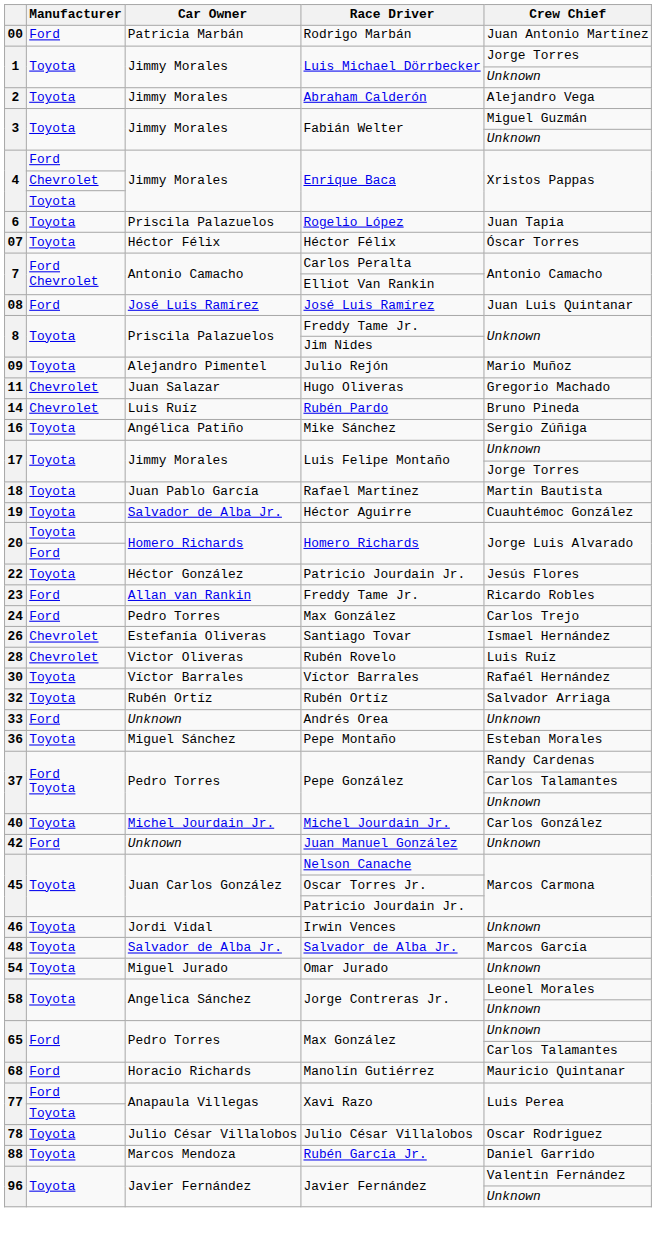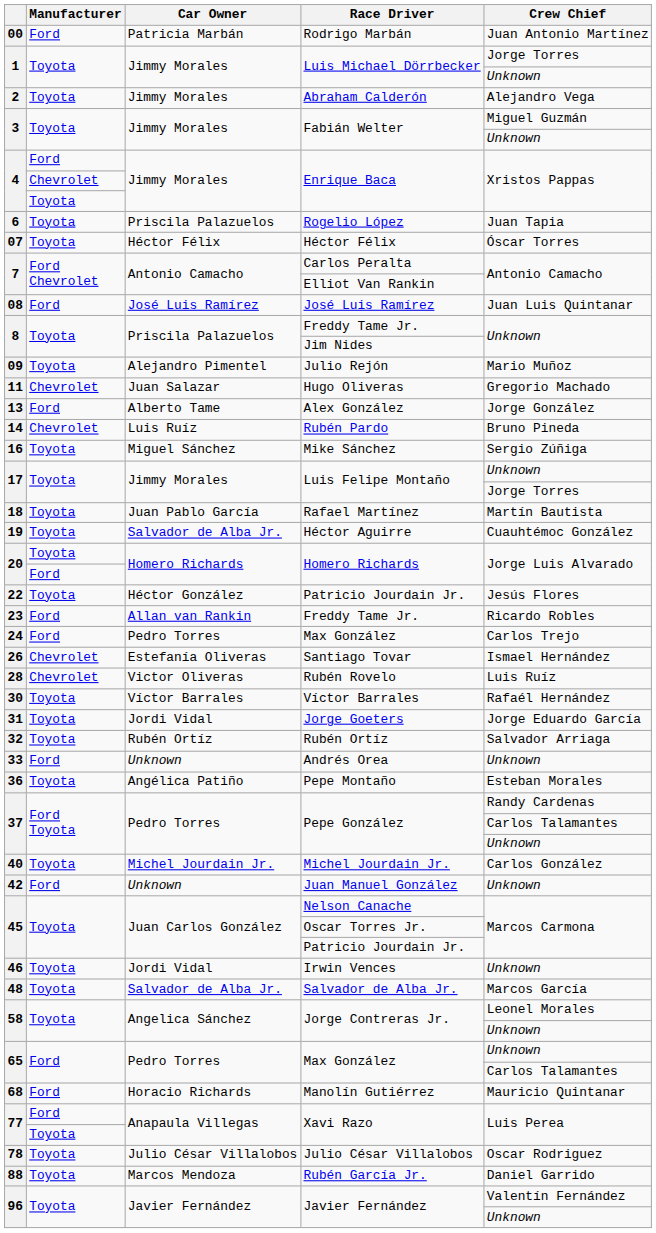+ row: 13 | Ford | Alberto Tame | Alex González | Jorge González
Mike Sánchez | Car Owner: Angélica Patiño -> Miguel Sánchez
+ row: 31 | Toyota | Jordi Vidal | Jorge Goeters | Jorge Eduardo García
Pepe Montaño | Car Owner: Miguel Sánchez -> Angélica Patiño
- row: 54 | Toyota | Miguel Jurado | Omar Jurado | Unknown
